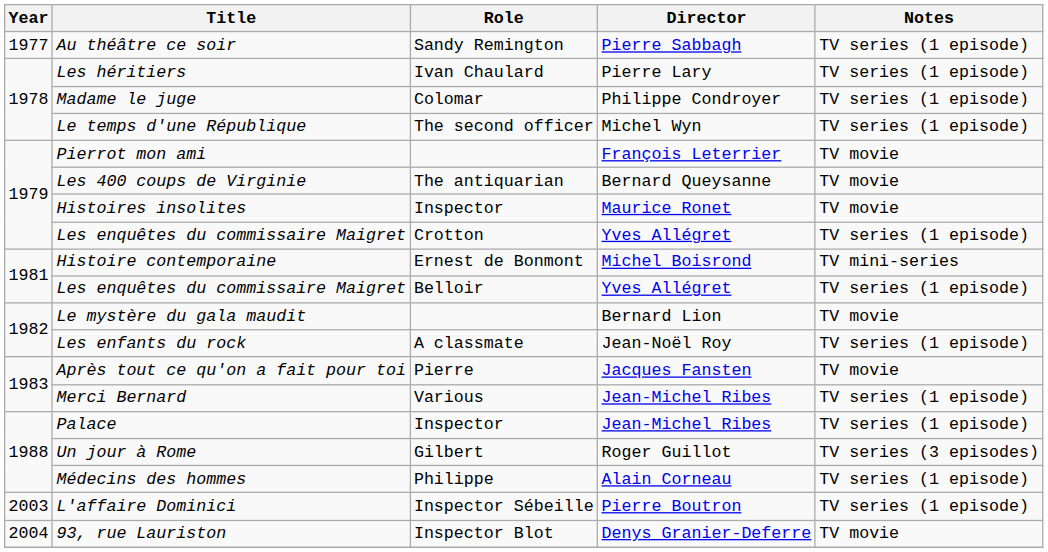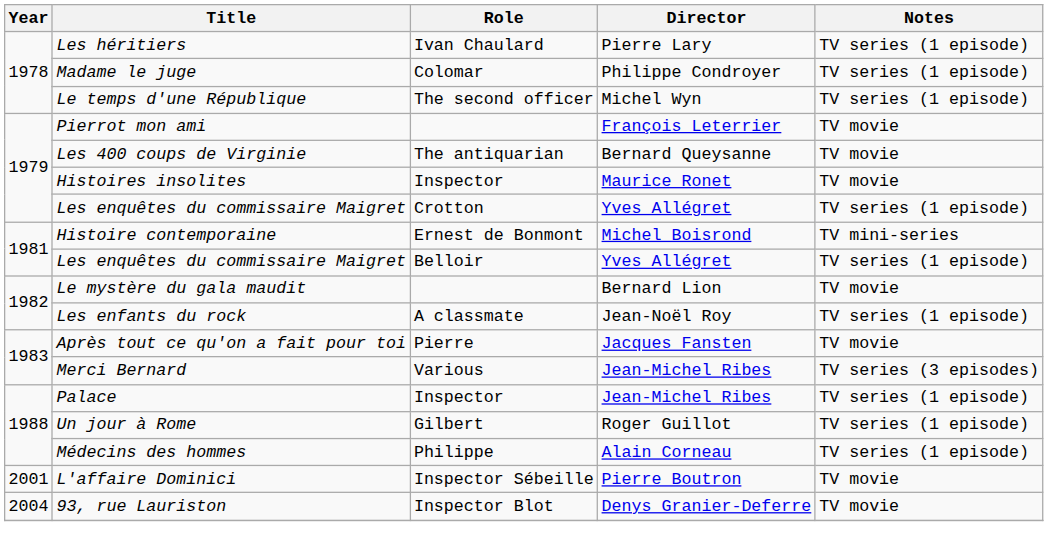- row: 1977 | Au théâtre ce soir | Sandy Remington | Pierre Sabbagh | TV series (1 episode)
Merci Bernard | Notes: TV series (1 episode) -> TV series (3 episodes)
Un jour à Rome | Notes: TV series (3 episodes) -> TV series (1 episode)
L'affaire Dominici | Year: 2003 -> 2001
L'affaire Dominici | Notes: TV series (1 episode) -> TV movie
